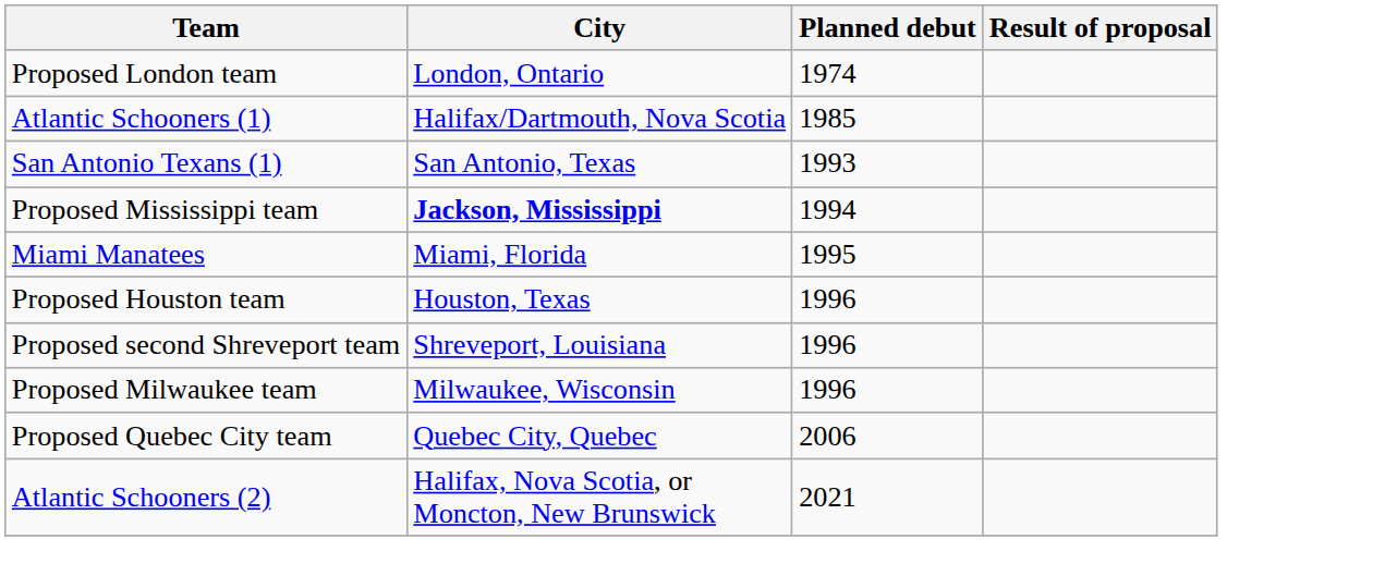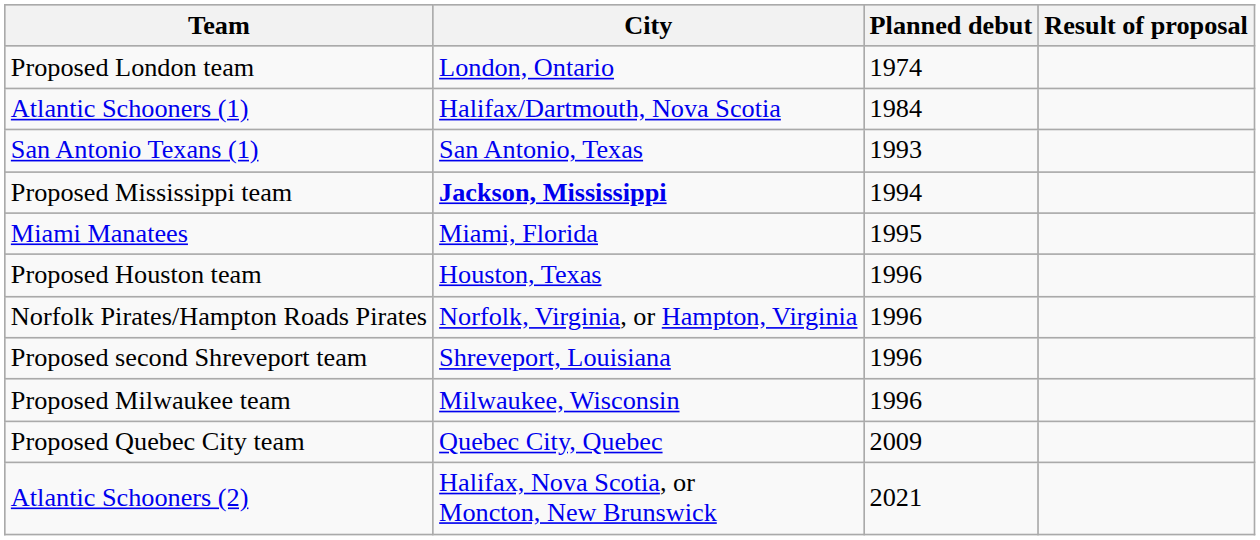Atlantic Schooners (1) | Planned debut: 1985 -> 1984
+ row: Norfolk Pirates/Hampton Roads Pirates | Norfolk, Virginia, or Hampton, Virginia | 1996
Proposed Quebec City team | Planned debut: 2006 -> 2009
